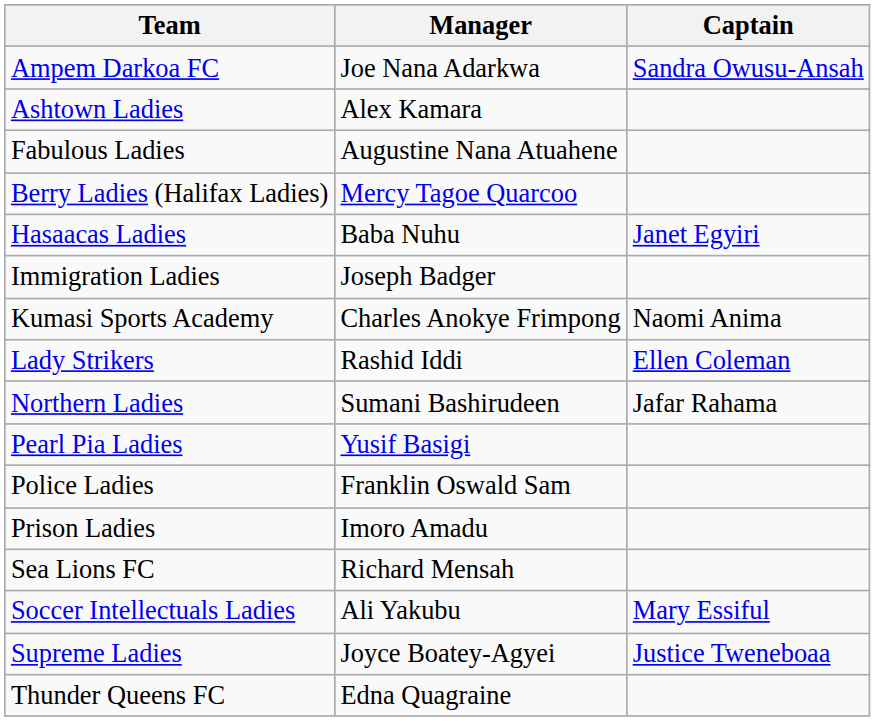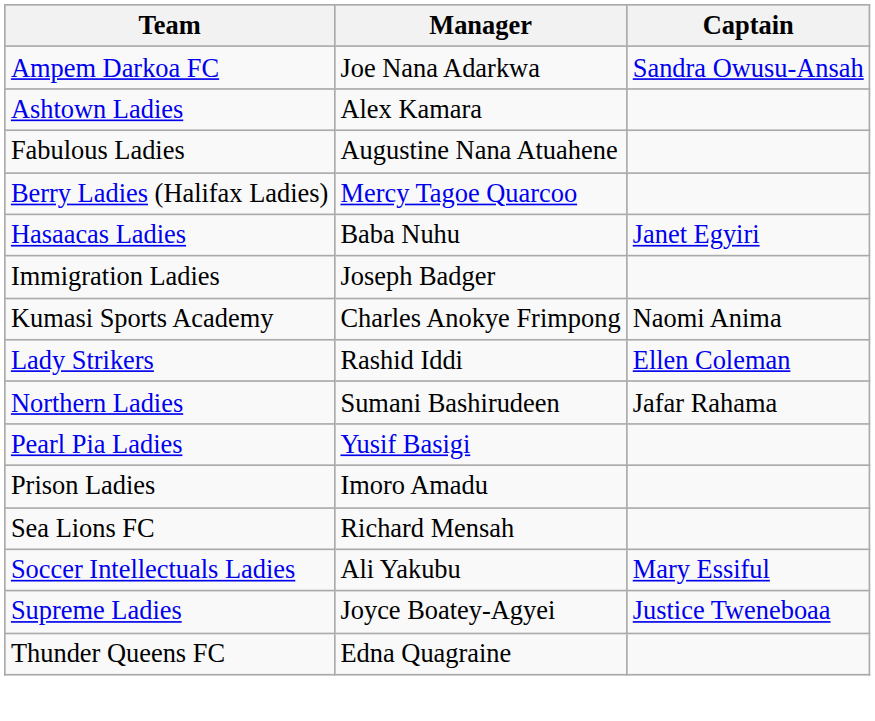- row: Police Ladies | Franklin Oswald Sam
